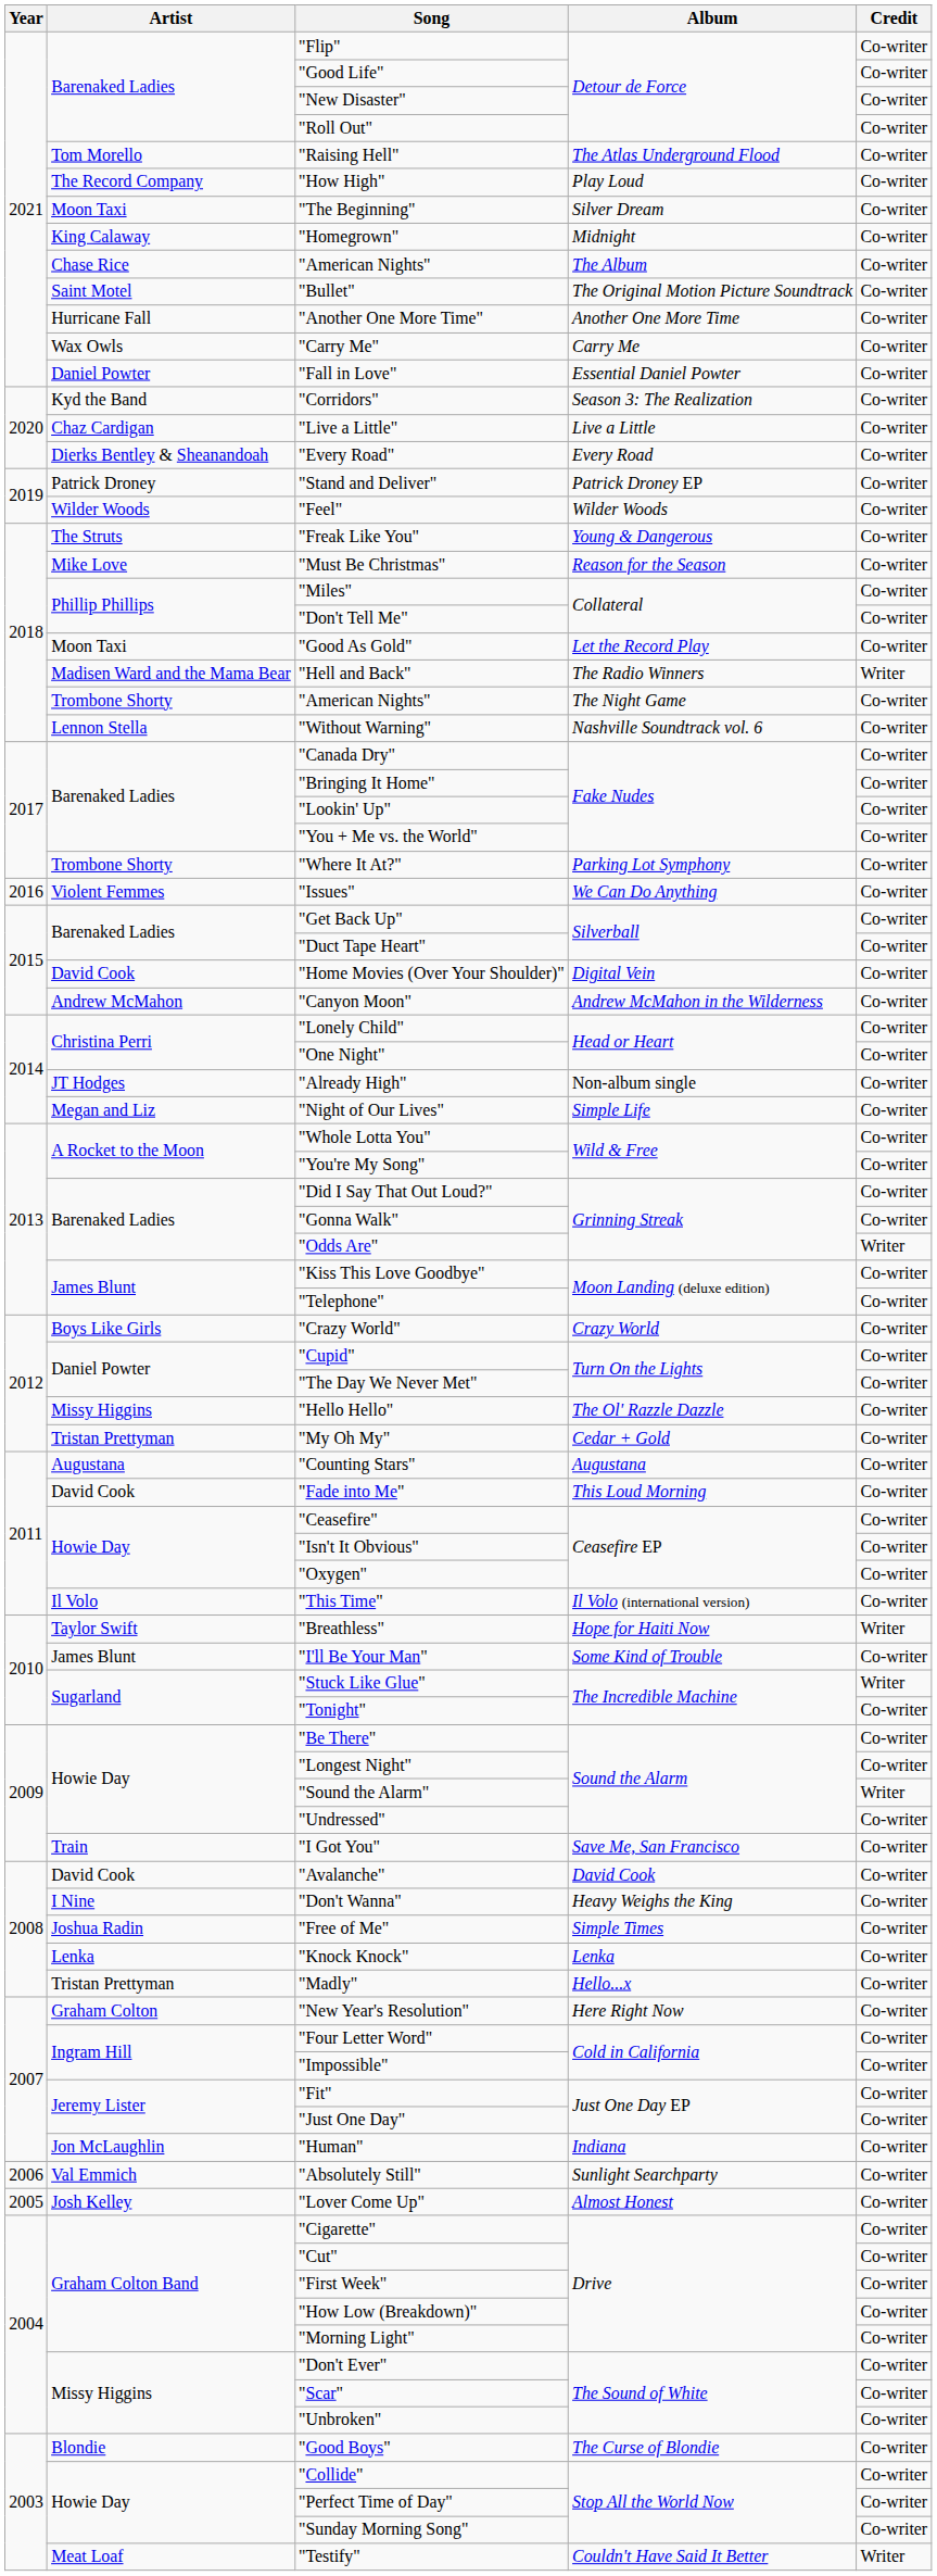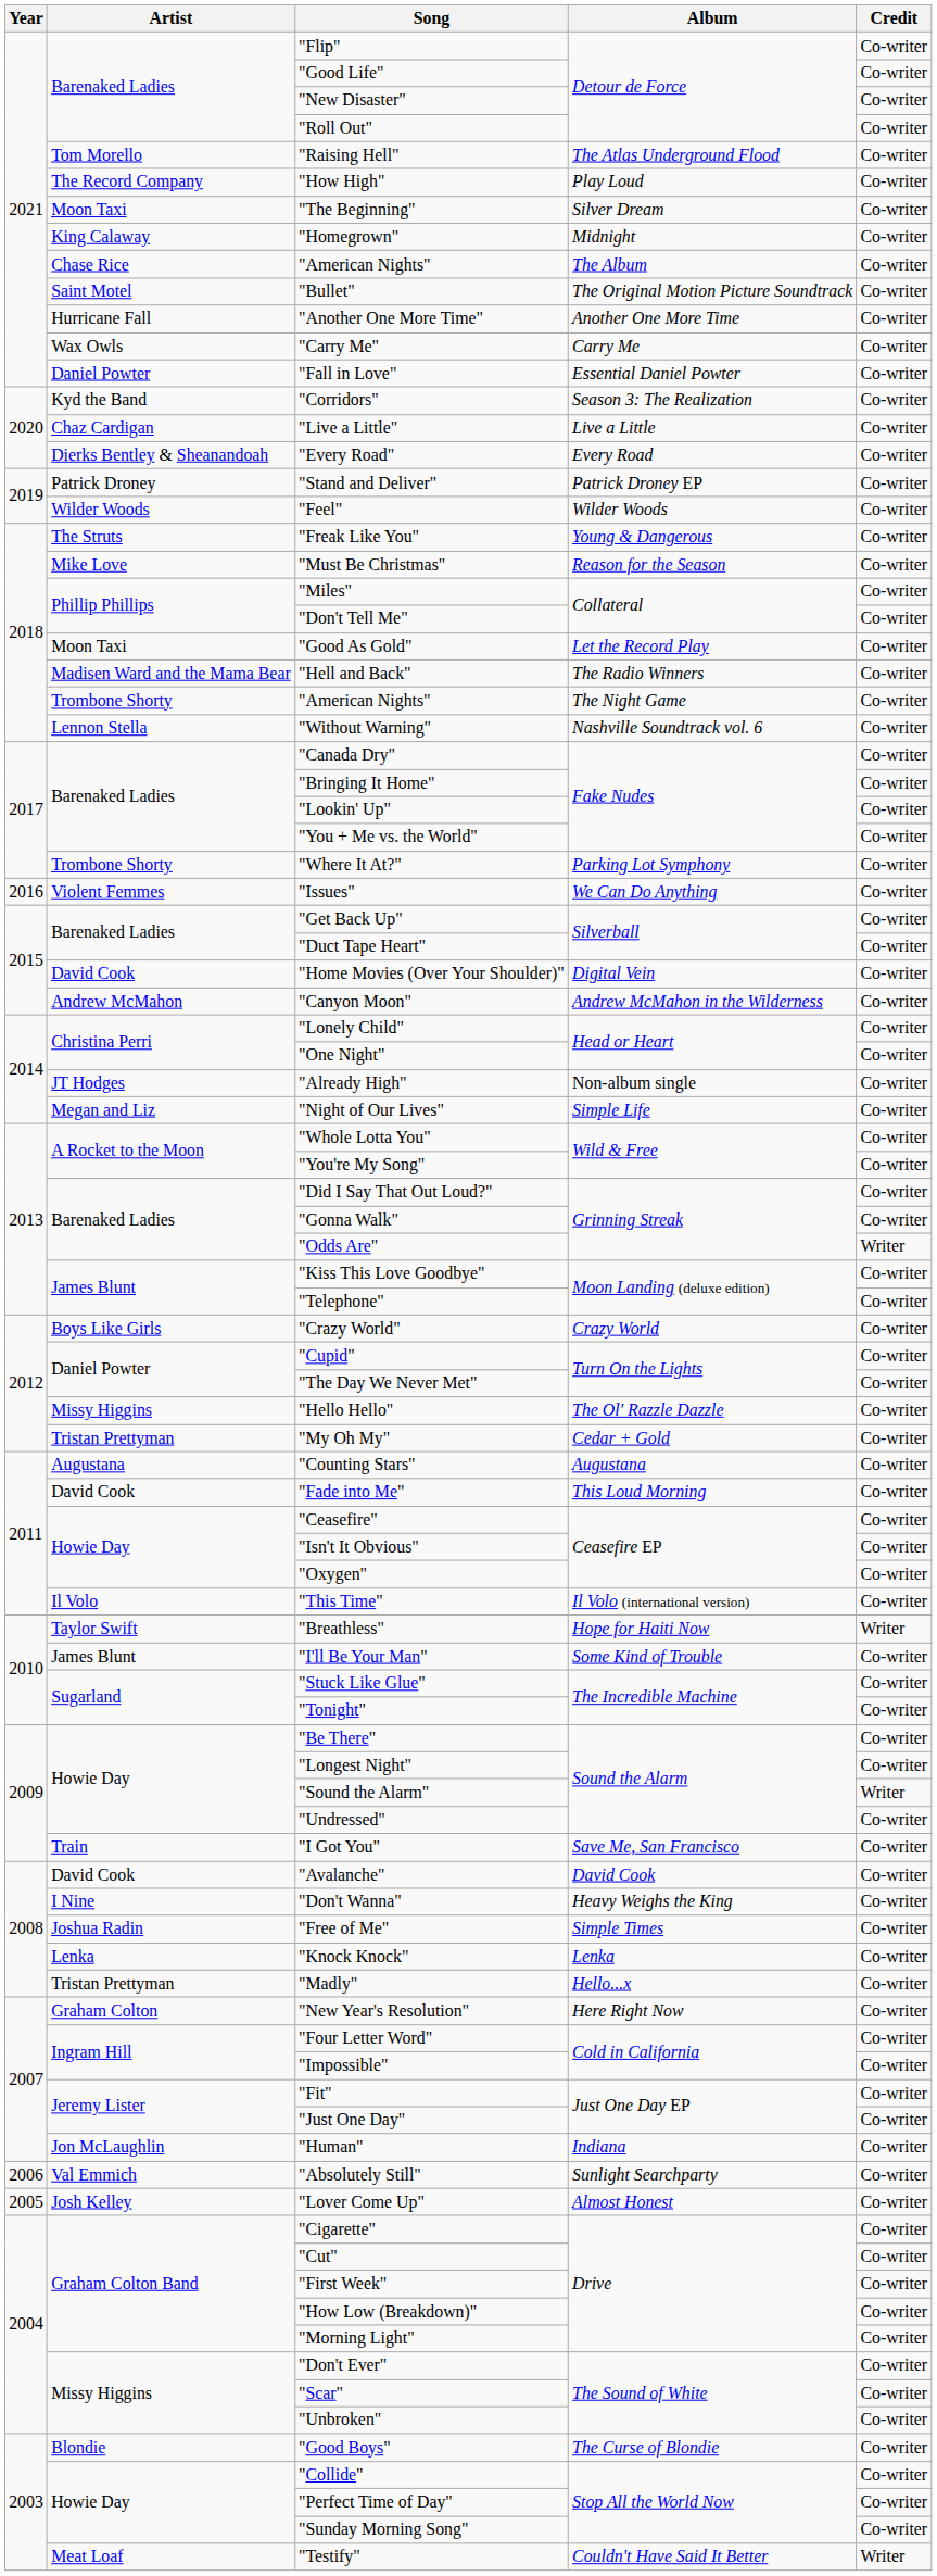"Hell and Back" | Credit: Writer -> Co-writer
"Stuck Like Glue" | Credit: Writer -> Co-writer
